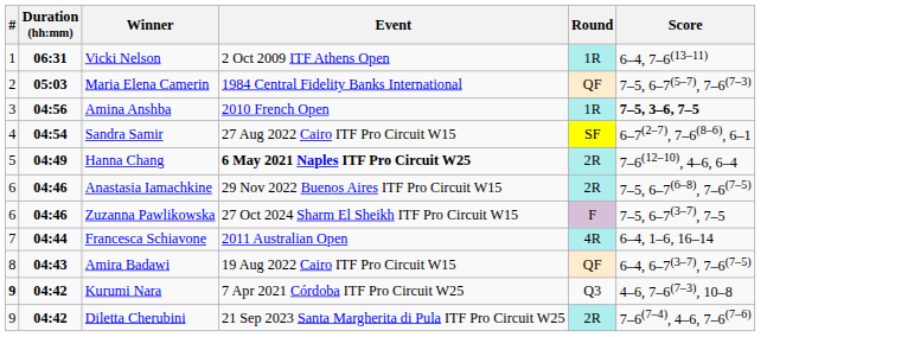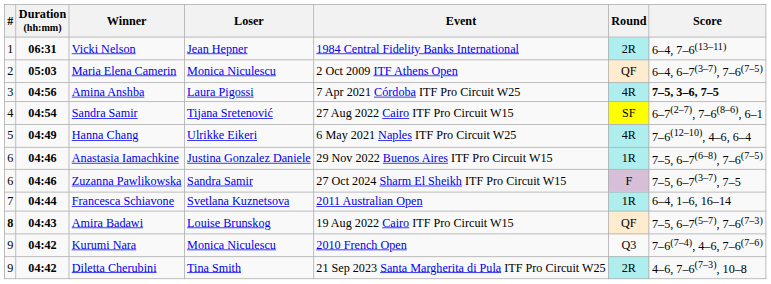+ column: Loser | Jean Hepner | Monica Niculescu | Laura Pigossi | Tijana Sretenović | Ulrikke Eikeri | Justina Gonzalez Daniele | Sandra Samir | Svetlana Kuznetsova | Louise Brunskog | Monica Niculescu | Tina Smith
Vicki Nelson | Event: 2 Oct 2009 ITF Athens Open -> 1984 Central Fidelity Banks International
Vicki Nelson | Round: 1R -> 2R
Maria Elena Camerin | Event: 1984 Central Fidelity Banks International -> 2 Oct 2009 ITF Athens Open
Maria Elena Camerin | Score: 7–5, 6–7(5–7), 7–6(7–3) -> 6–4, 6–7(3–7), 7–6(7–5)
Amina Anshba | Event: 2010 French Open -> 7 Apr 2021 Córdoba ITF Pro Circuit W25
Amina Anshba | Round: 1R -> 4R
Hanna Chang | Event: bold -> normal
Hanna Chang | Round: 2R -> 4R
Anastasia Iamachkine | Round: 2R -> 1R
Francesca Schiavone | Round: 4R -> 1R
Amira Badawi | #: normal -> bold
Amira Badawi | Score: 6–4, 6–7(3–7), 7–6(7–5) -> 7–5, 6–7(5–7), 7–6(7–3)
Kurumi Nara | #: bold -> normal
Kurumi Nara | Event: 7 Apr 2021 Córdoba ITF Pro Circuit W25 -> 2010 French Open
Kurumi Nara | Score: 4–6, 7–6(7–3), 10–8 -> 7–6(7–4), 4–6, 7–6(7–6)
Diletta Cherubini | Score: 7–6(7–4), 4–6, 7–6(7–6) -> 4–6, 7–6(7–3), 10–8
